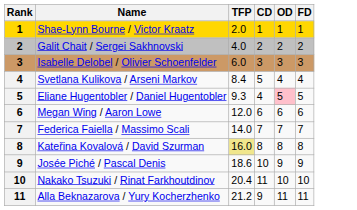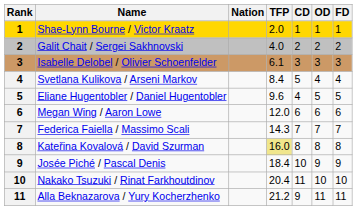+ column: Nation
Isabelle Delobel / Olivier Schoenfelder | TFP: 6.0 -> 6.1
Eliane Hugentobler / Daniel Hugentobler | TFP: 9.3 -> 9.6
Eliane Hugentobler / Daniel Hugentobler | OD: pink background -> no background
Federica Faiella / Massimo Scali | TFP: 14.0 -> 14.3
Josée Piché / Pascal Denis | TFP: 18.6 -> 18.4
